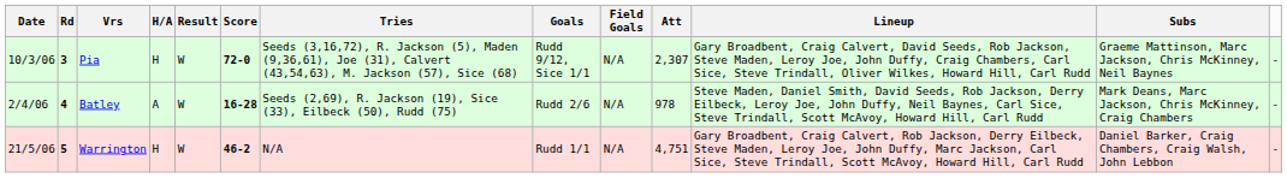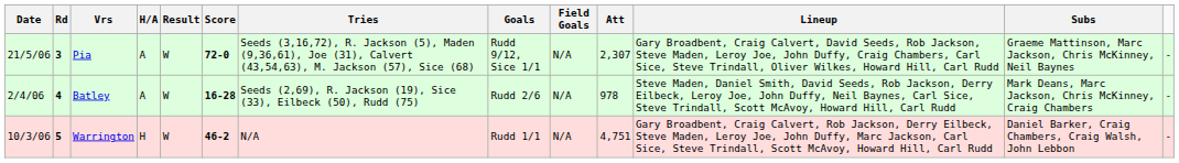Pia | Date: 10/3/06 -> 21/5/06
Pia | H/A: H -> A
Warrington | Date: 21/5/06 -> 10/3/06
